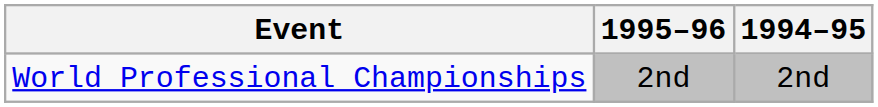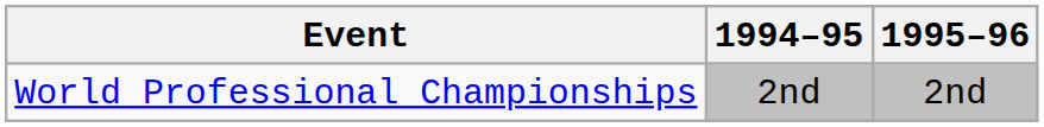columns swapped: 1994–95 <-> 1995–96
